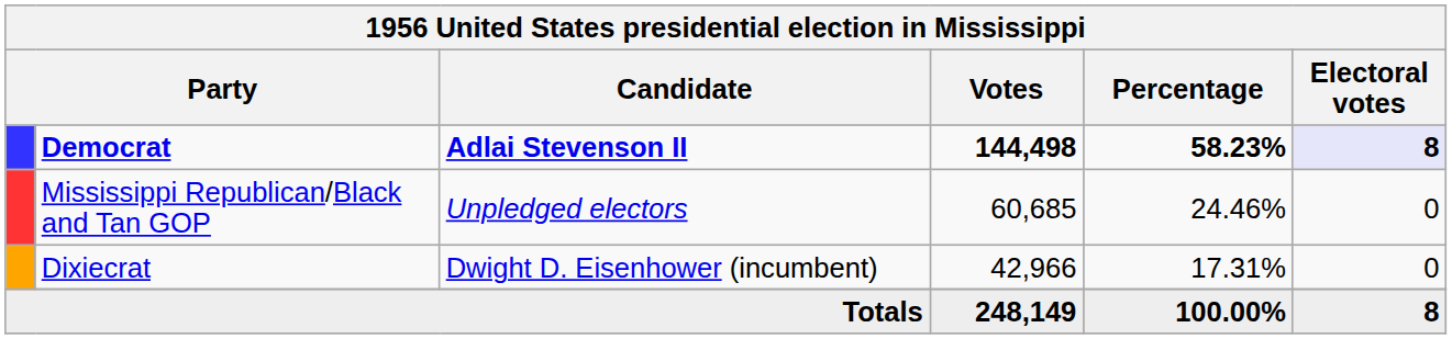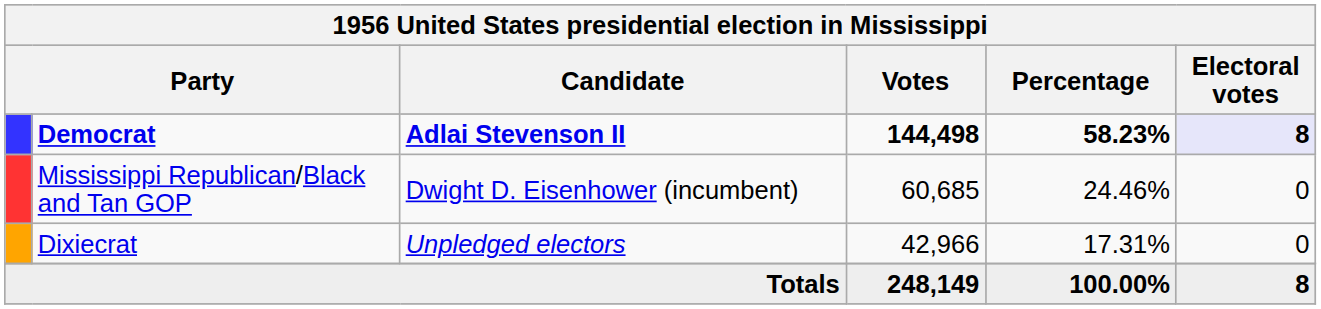Mississippi Republican/Black and Tan GOP | Candidate: Unpledged electors -> Dwight D. Eisenhower (incumbent)
Dixiecrat | Candidate: Dwight D. Eisenhower (incumbent) -> Unpledged electors
